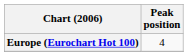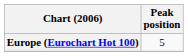Europe (Eurochart Hot 100) | Peak position: 4 -> 5
